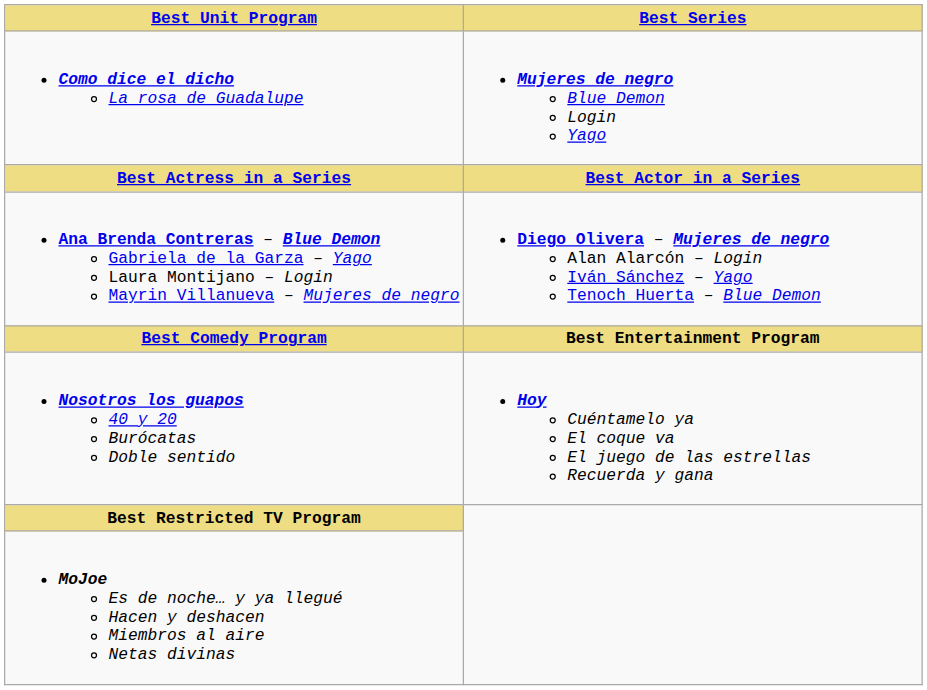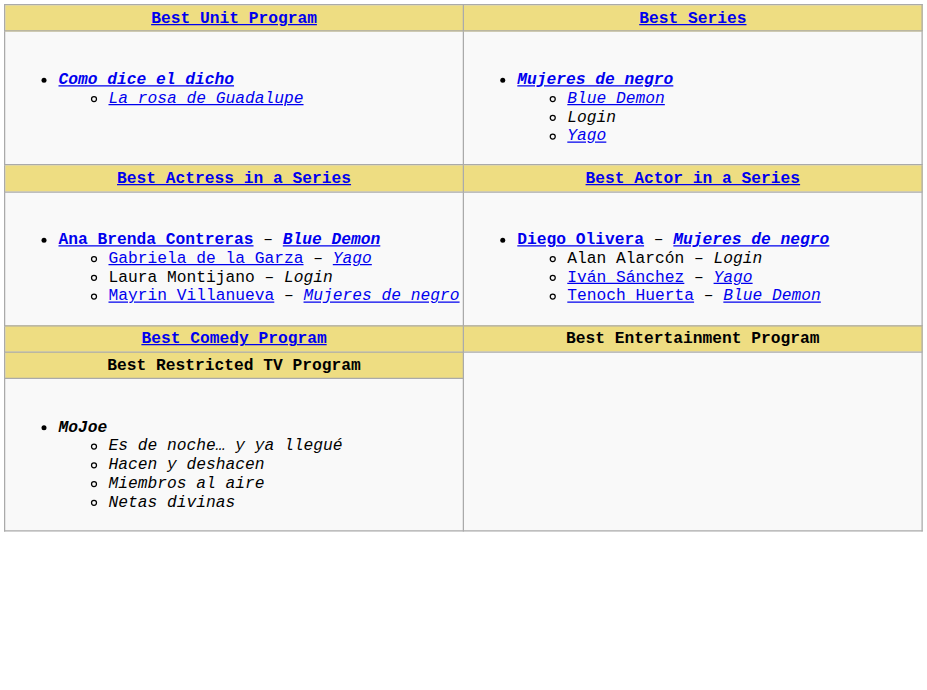- row: Nosotros los guapos 40 y 20 Burócatas Doble sentido | Hoy Cuéntamelo ya El coque va El juego de las estrellas Recuerda y gana
